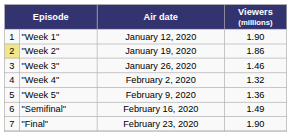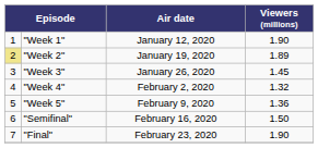"Week 2" | Viewers (millions): 1.86 -> 1.89
"Week 3" | Viewers (millions): 1.46 -> 1.45
"Semifinal" | Viewers (millions): 1.49 -> 1.50
